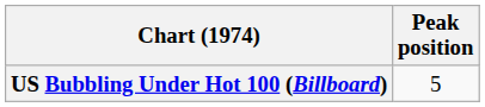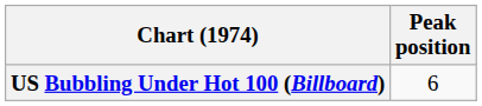US Bubbling Under Hot 100 (Billboard) | Peak position: 5 -> 6
